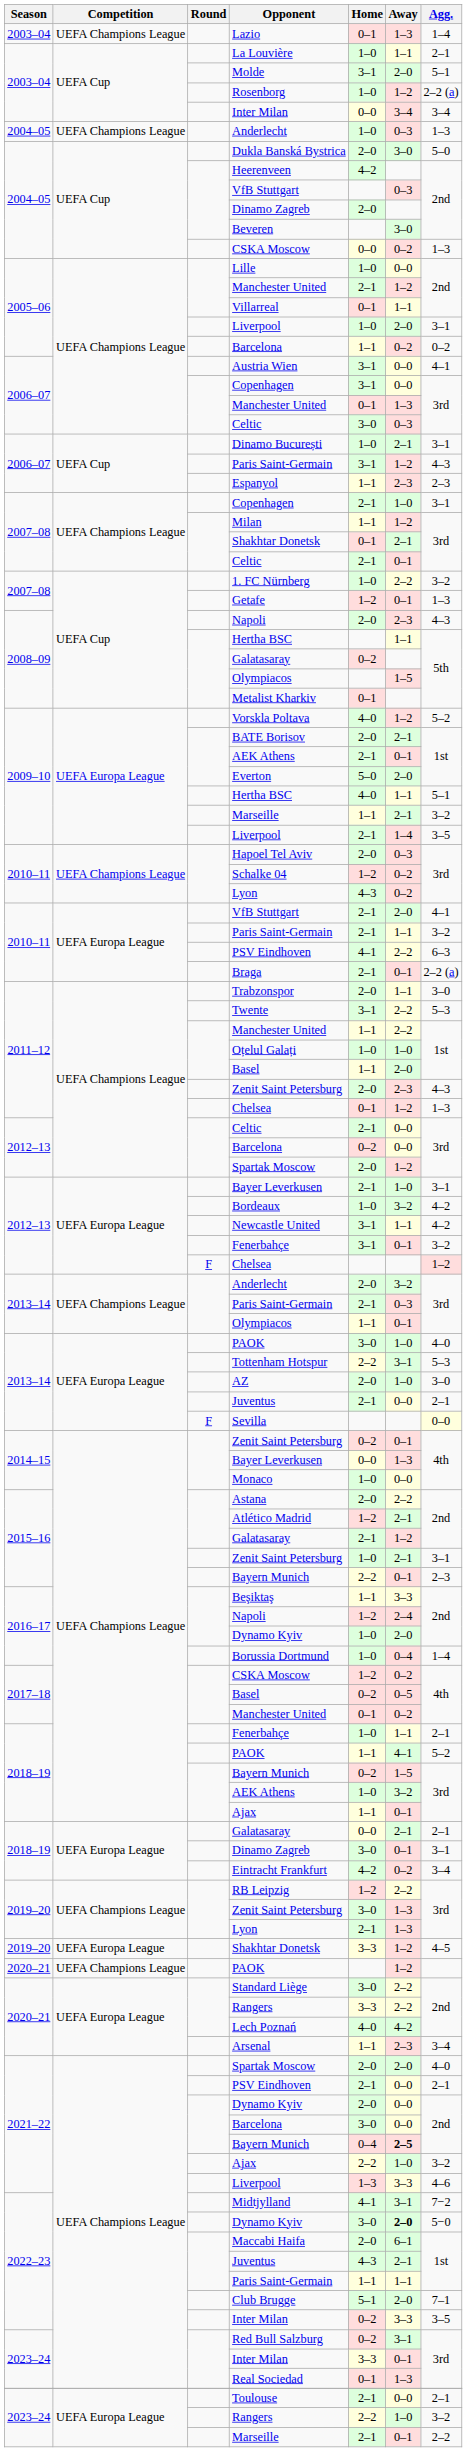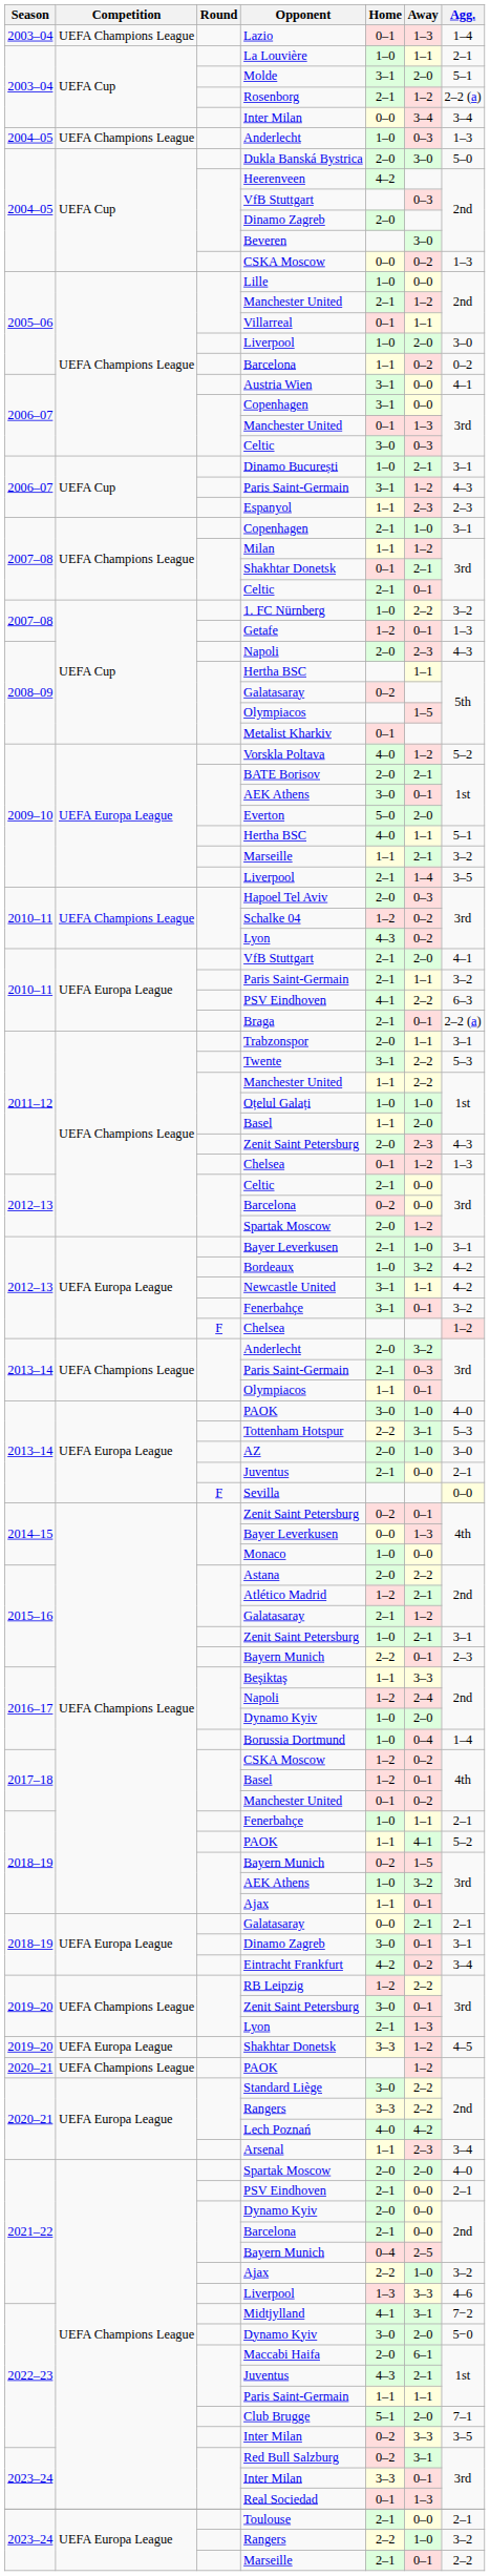Rosenborg | Home: 1–0 -> 2–1
2005–06 / Liverpool | Agg.: 3–1 -> 3–0
2009–10 / AEK Athens | Home: 2–1 -> 3–0
Trabzonspor | Agg.: 3–0 -> 3–1
2017–18 / Basel | Home: 0–2 -> 1–2
2017–18 / Basel | Away: 0–5 -> 0–1
2019–20 / Zenit Saint Petersburg | Away: 1–3 -> 0–1
2021–22 / Barcelona | Home: 3–0 -> 2–1
2021–22 / Bayern Munich | Away: bold -> normal
2022–23 / Dynamo Kyiv | Away: bold -> normal
